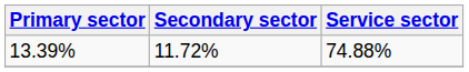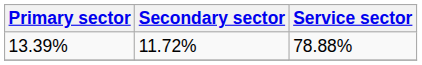13.39% | Service sector: 74.88% -> 78.88%
